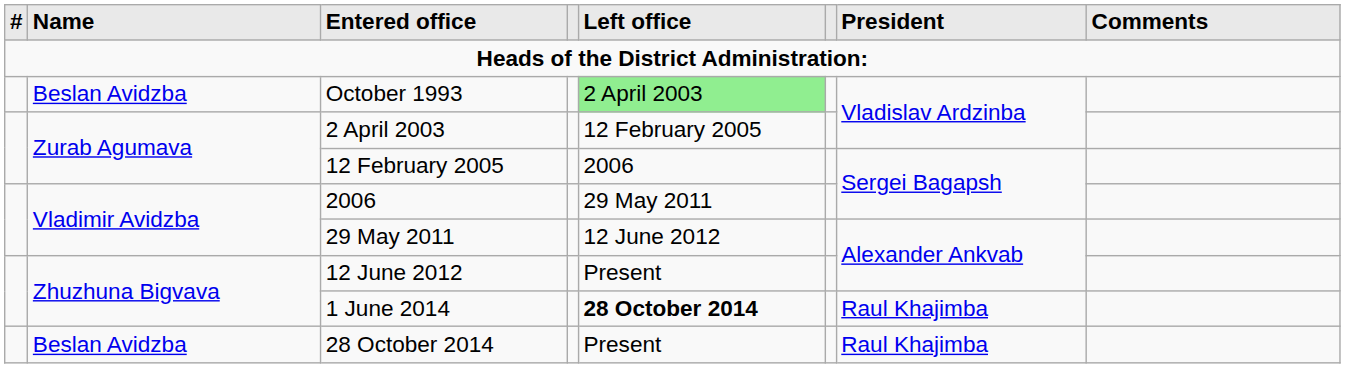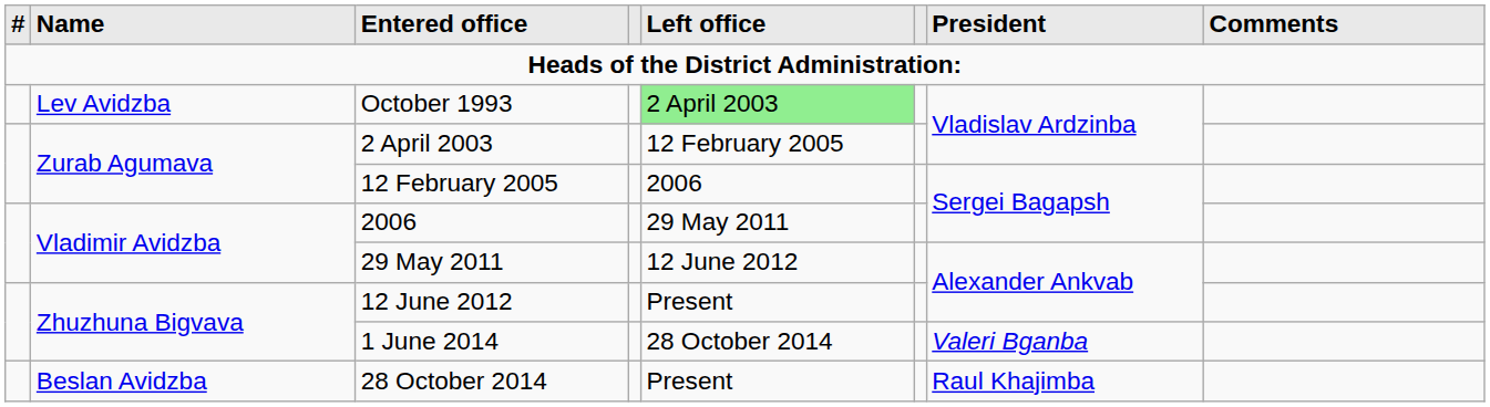October 1993 | column 2: Beslan Avidzba -> Lev Avidzba
1 June 2014 | column 5: bold -> normal
1 June 2014 | column 7: Raul Khajimba -> Valeri Bganba
